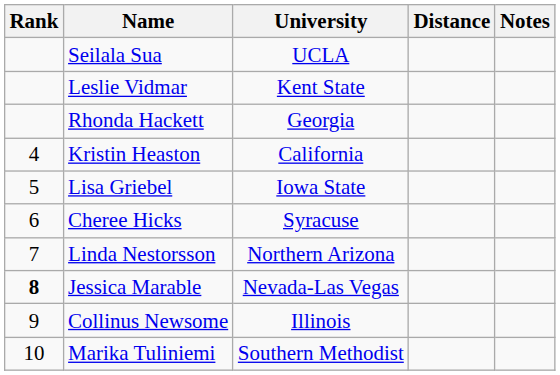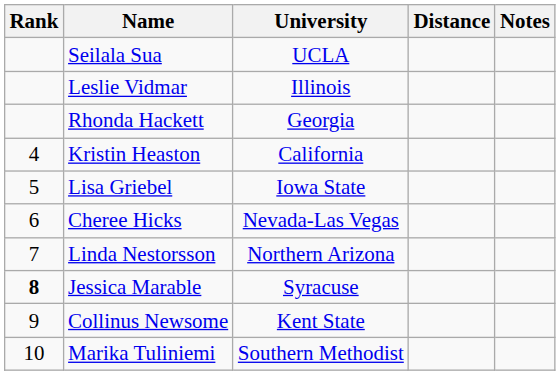Leslie Vidmar | University: Kent State -> Illinois
Cheree Hicks | University: Syracuse -> Nevada-Las Vegas
Jessica Marable | University: Nevada-Las Vegas -> Syracuse
Collinus Newsome | University: Illinois -> Kent State
